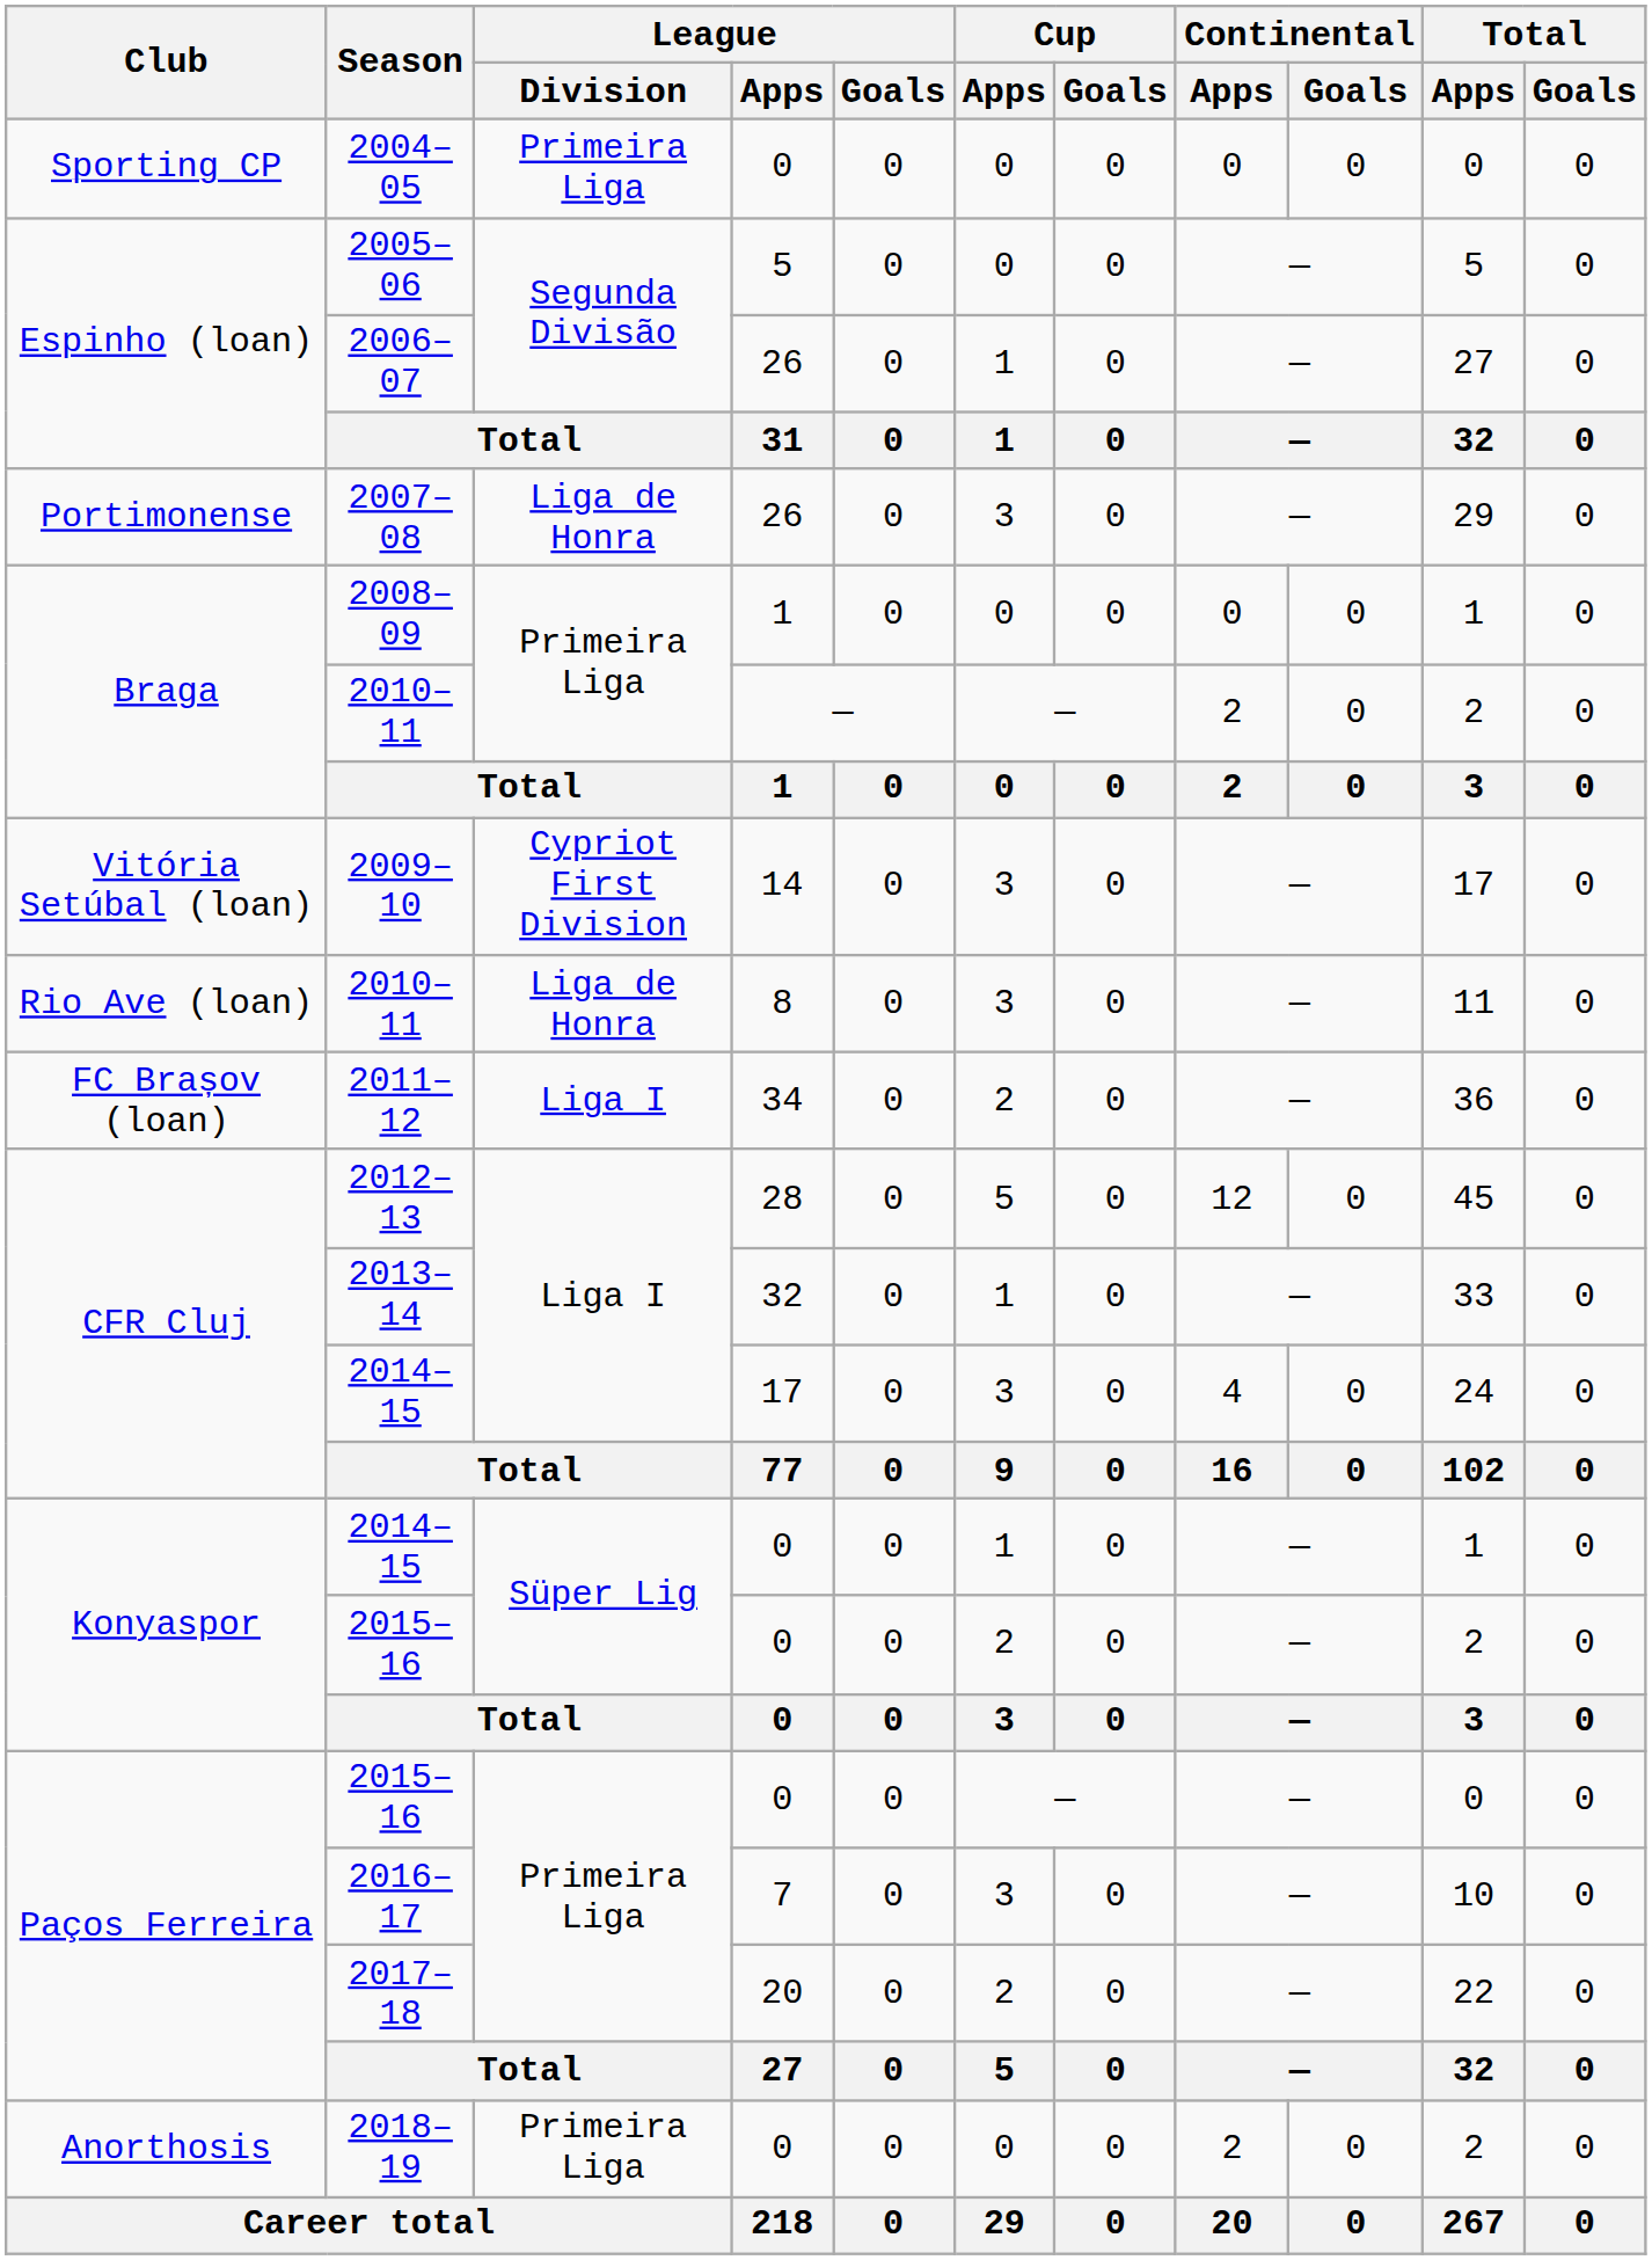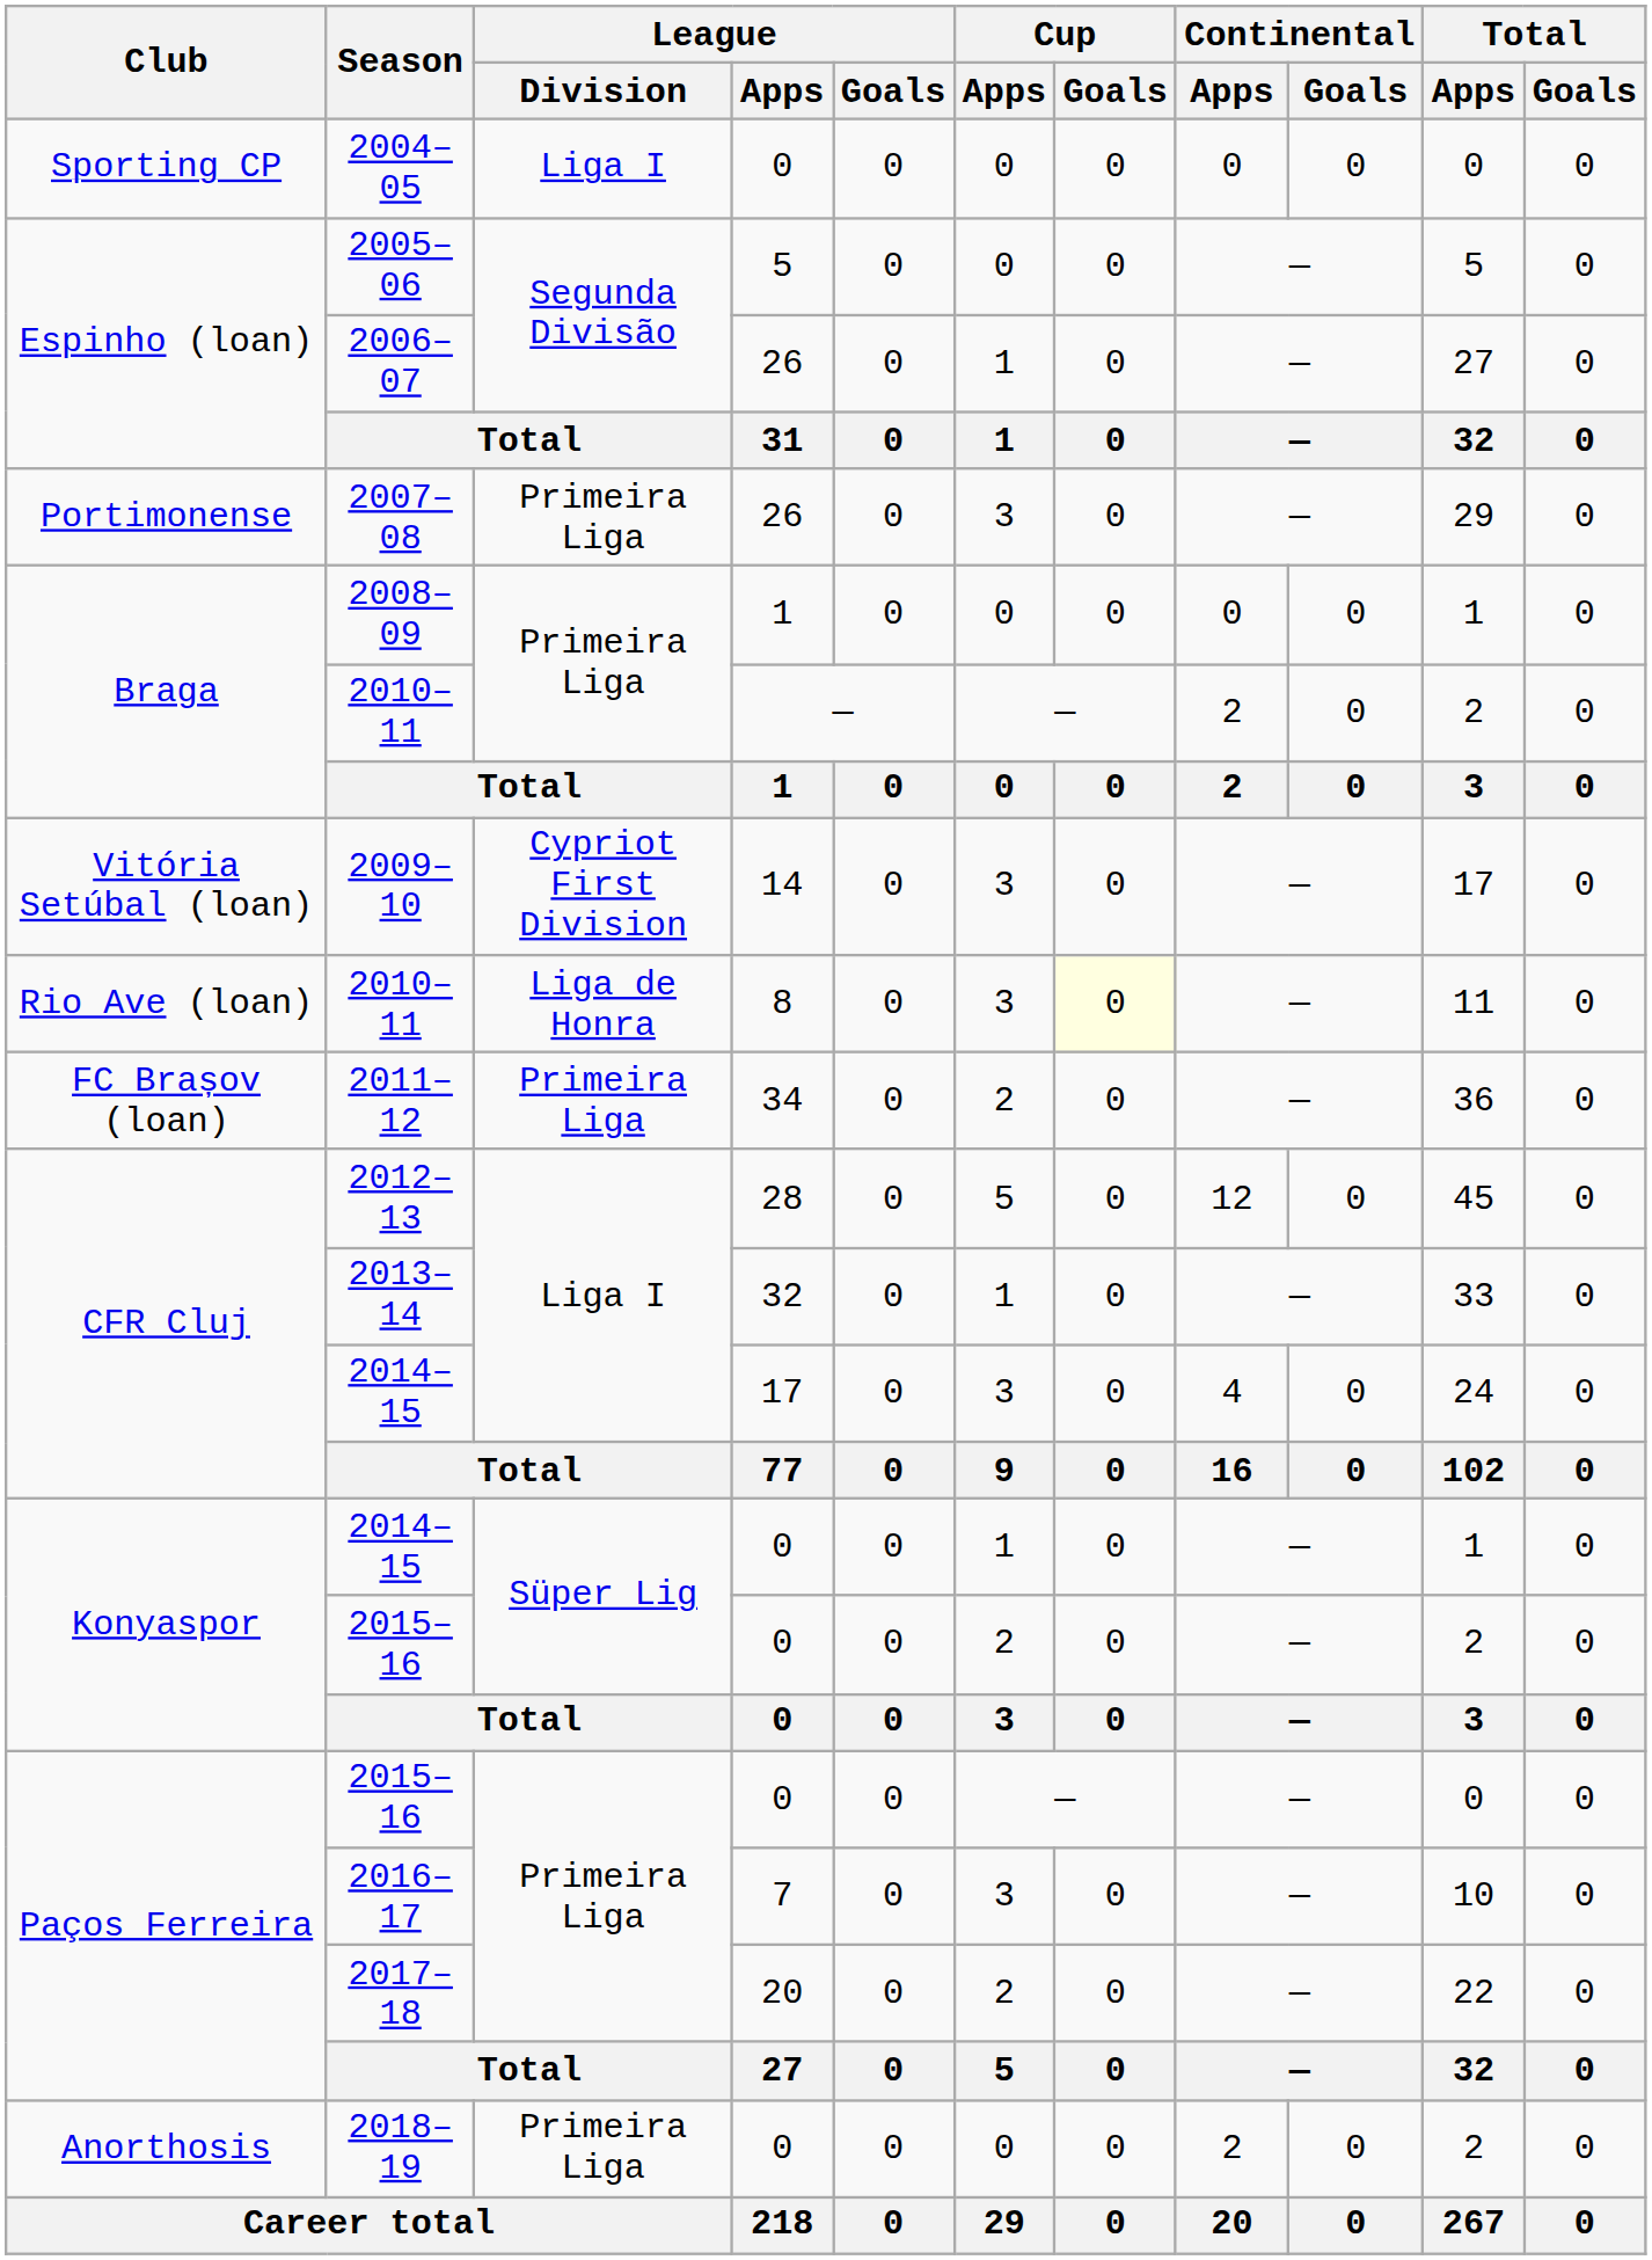2004–05 | League / Division: Primeira Liga -> Liga I
2007–08 | League / Division: Liga de Honra -> Primeira Liga
Rio Ave (loan) / 2010–11 | Cup / Goals: no background -> lightyellow background
2011–12 | League / Division: Liga I -> Primeira Liga
